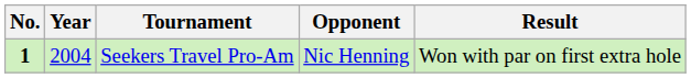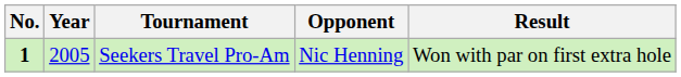Seekers Travel Pro-Am | Year: 2004 -> 2005
